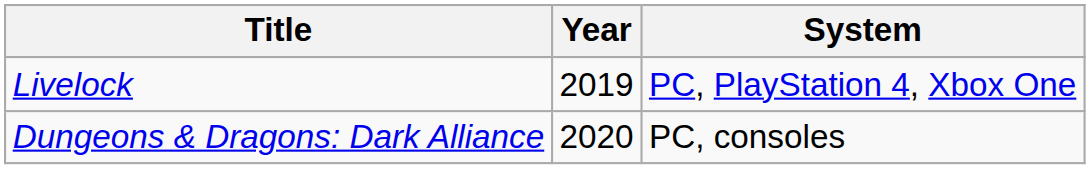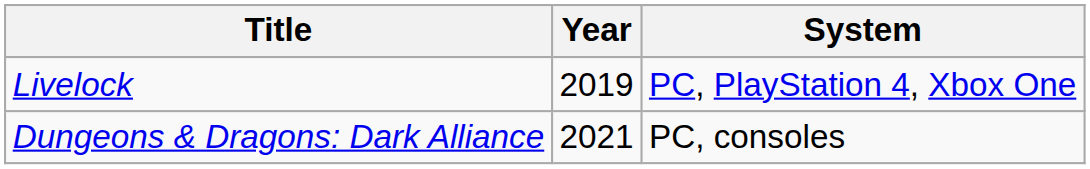Dungeons & Dragons: Dark Alliance | Year: 2020 -> 2021
